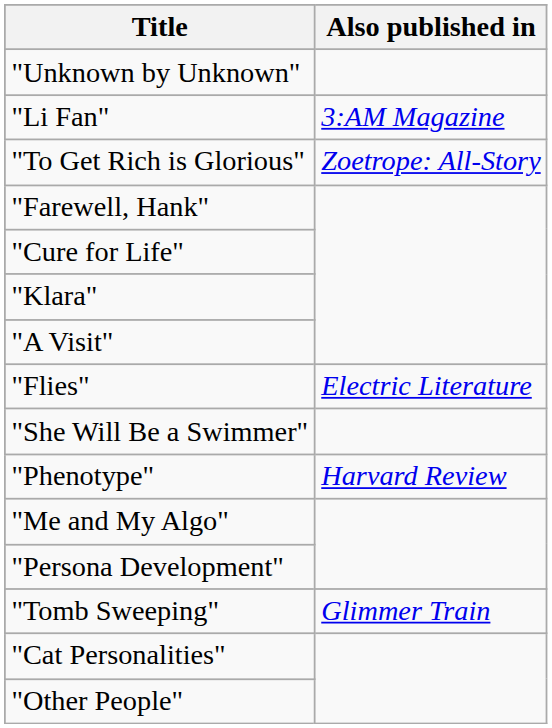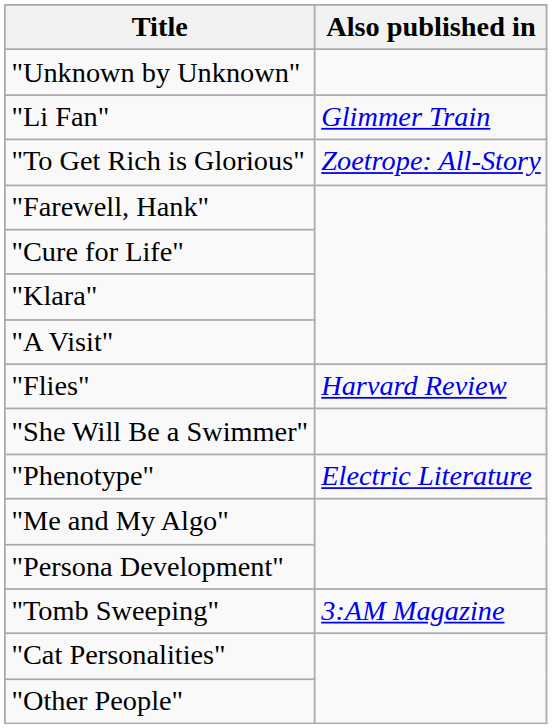"Li Fan" | Also published in: 3:AM Magazine -> Glimmer Train
"Flies" | Also published in: Electric Literature -> Harvard Review
"Phenotype" | Also published in: Harvard Review -> Electric Literature
"Tomb Sweeping" | Also published in: Glimmer Train -> 3:AM Magazine
